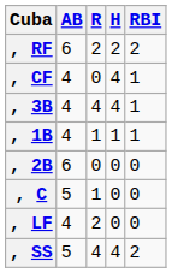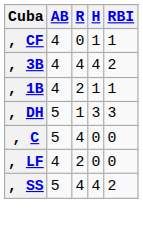- row: , RF | 6 | 2 | 2 | 2
, CF | H: 4 -> 1
, 3B | RBI: 1 -> 2
, 1B | R: 1 -> 2
+ row: , DH | 5 | 1 | 3 | 3
- row: , 2B | 6 | 0 | 0 | 0
, C | R: 1 -> 4
